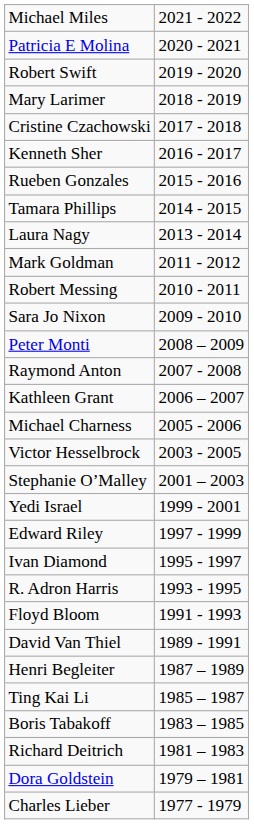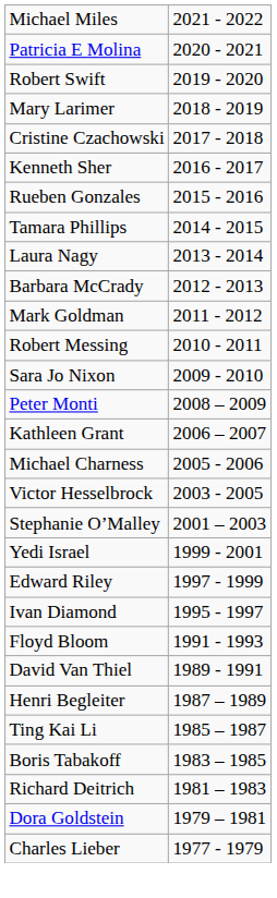+ row: Barbara McCrady | 2012 - 2013
- row: Raymond Anton | 2007 - 2008
- row: R. Adron Harris | 1993 - 1995
